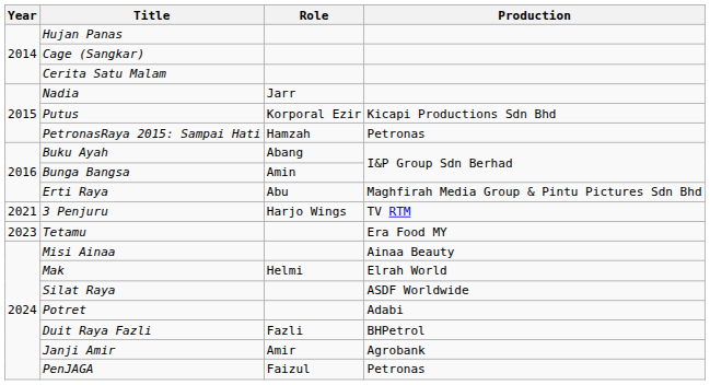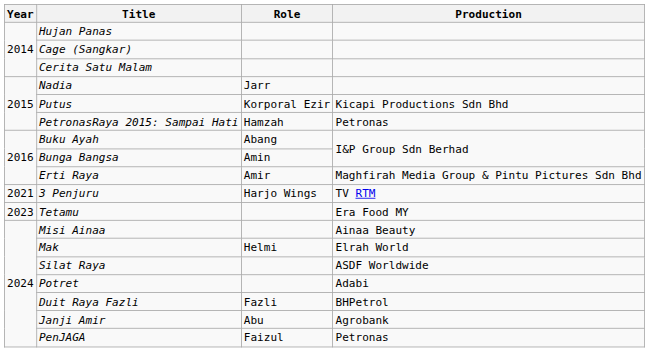Erti Raya | Role: Abu -> Amir
Janji Amir | Role: Amir -> Abu
